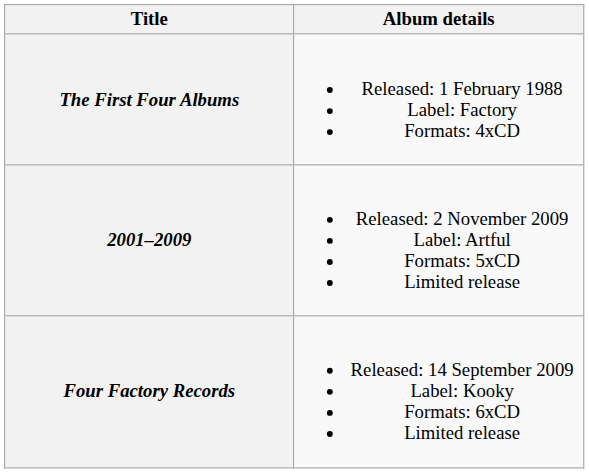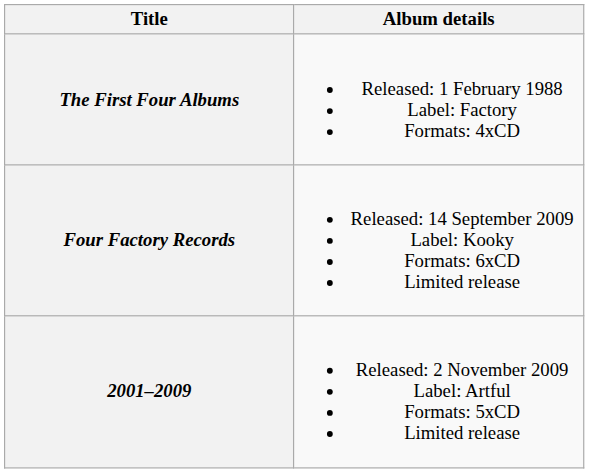rows swapped: Four Factory Records <-> 2001–2009
